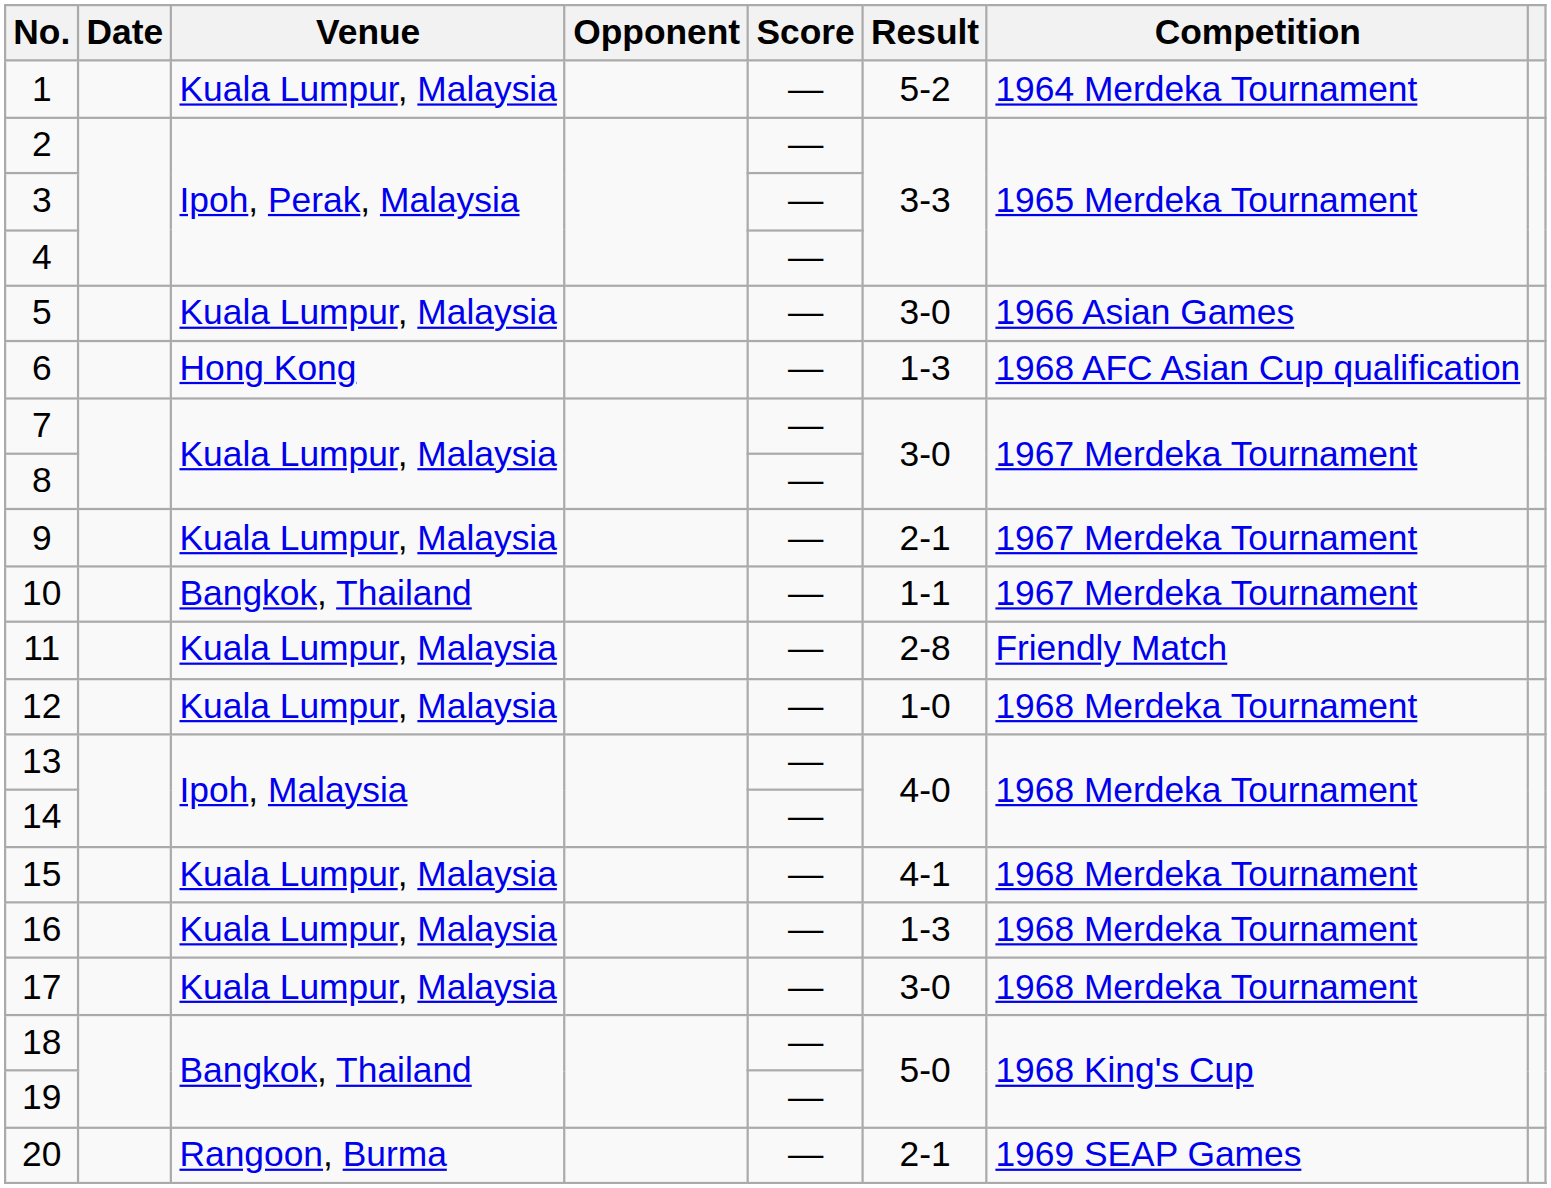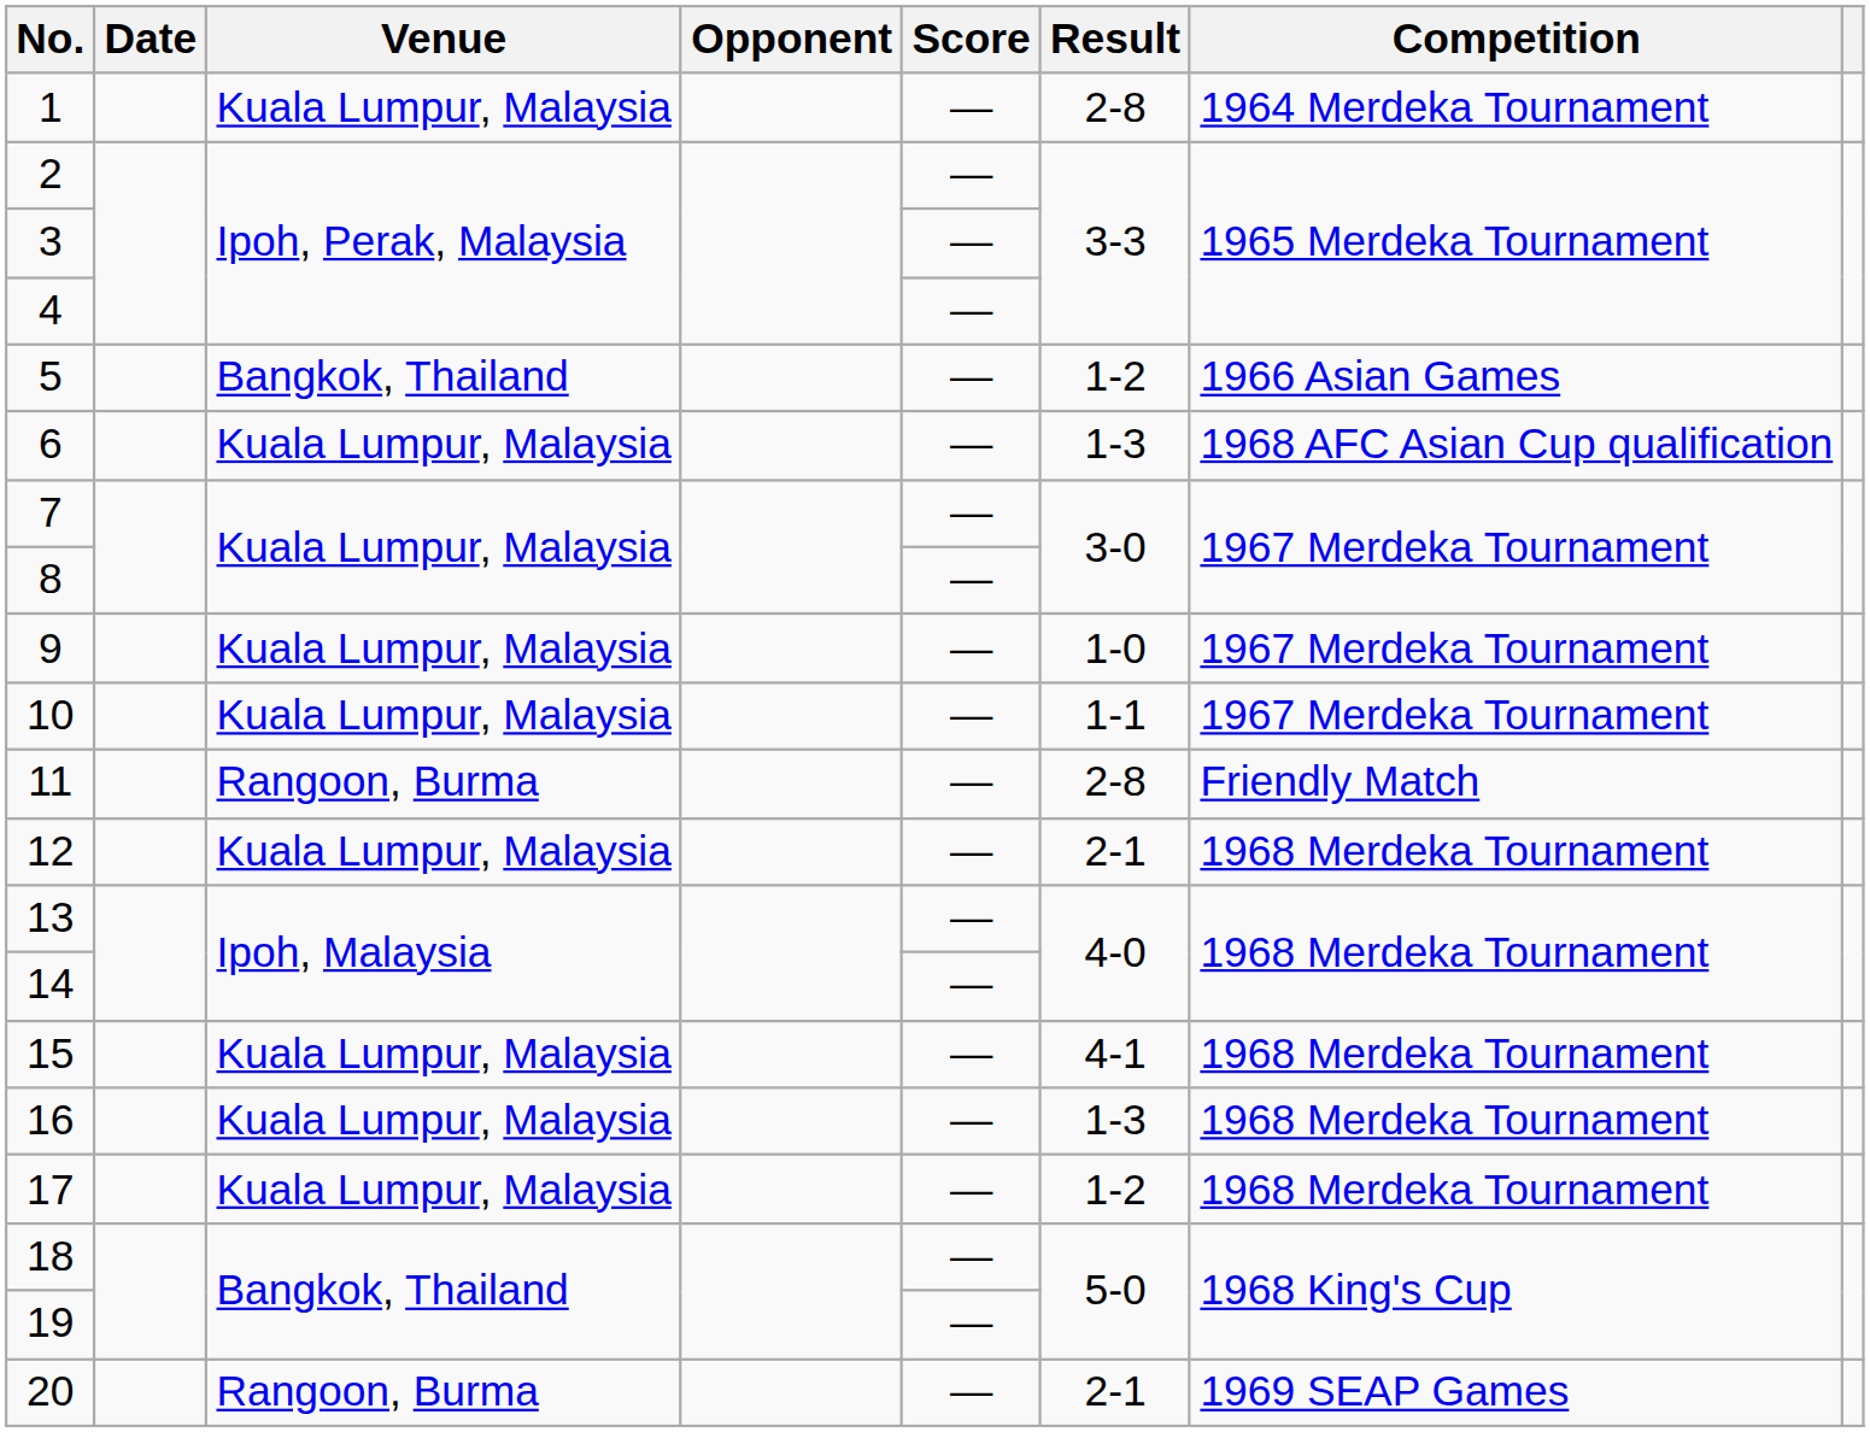1 | Result: 5-2 -> 2-8
5 | Venue: Kuala Lumpur, Malaysia -> Bangkok, Thailand
5 | Result: 3-0 -> 1-2
6 | Venue: Hong Kong -> Kuala Lumpur, Malaysia
9 | Result: 2-1 -> 1-0
10 | Venue: Bangkok, Thailand -> Kuala Lumpur, Malaysia
11 | Venue: Kuala Lumpur, Malaysia -> Rangoon, Burma
12 | Result: 1-0 -> 2-1
17 | Result: 3-0 -> 1-2
